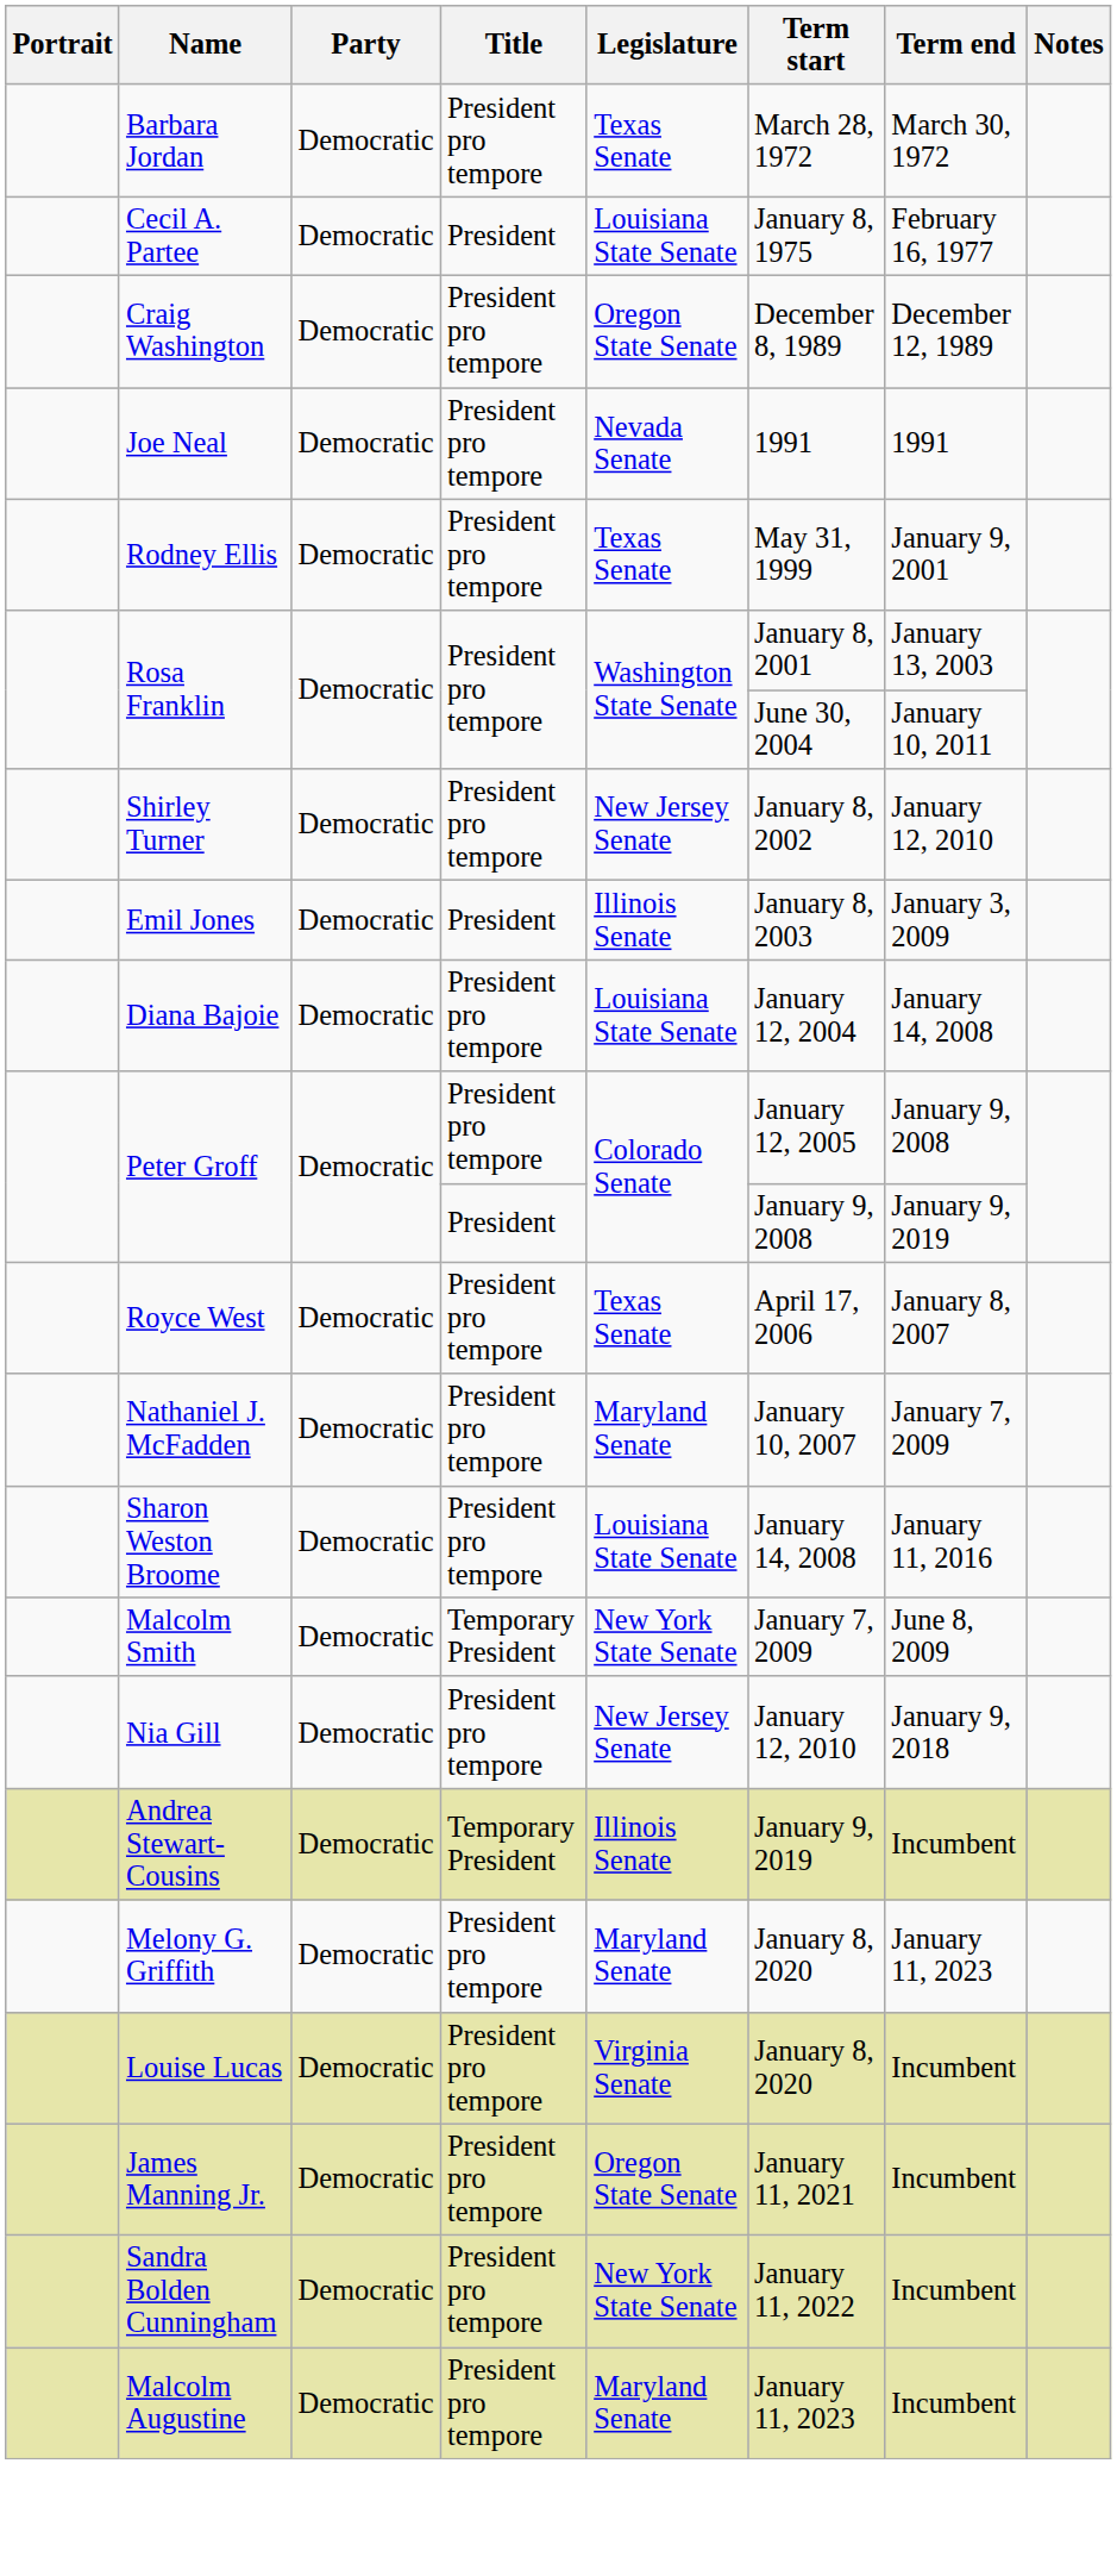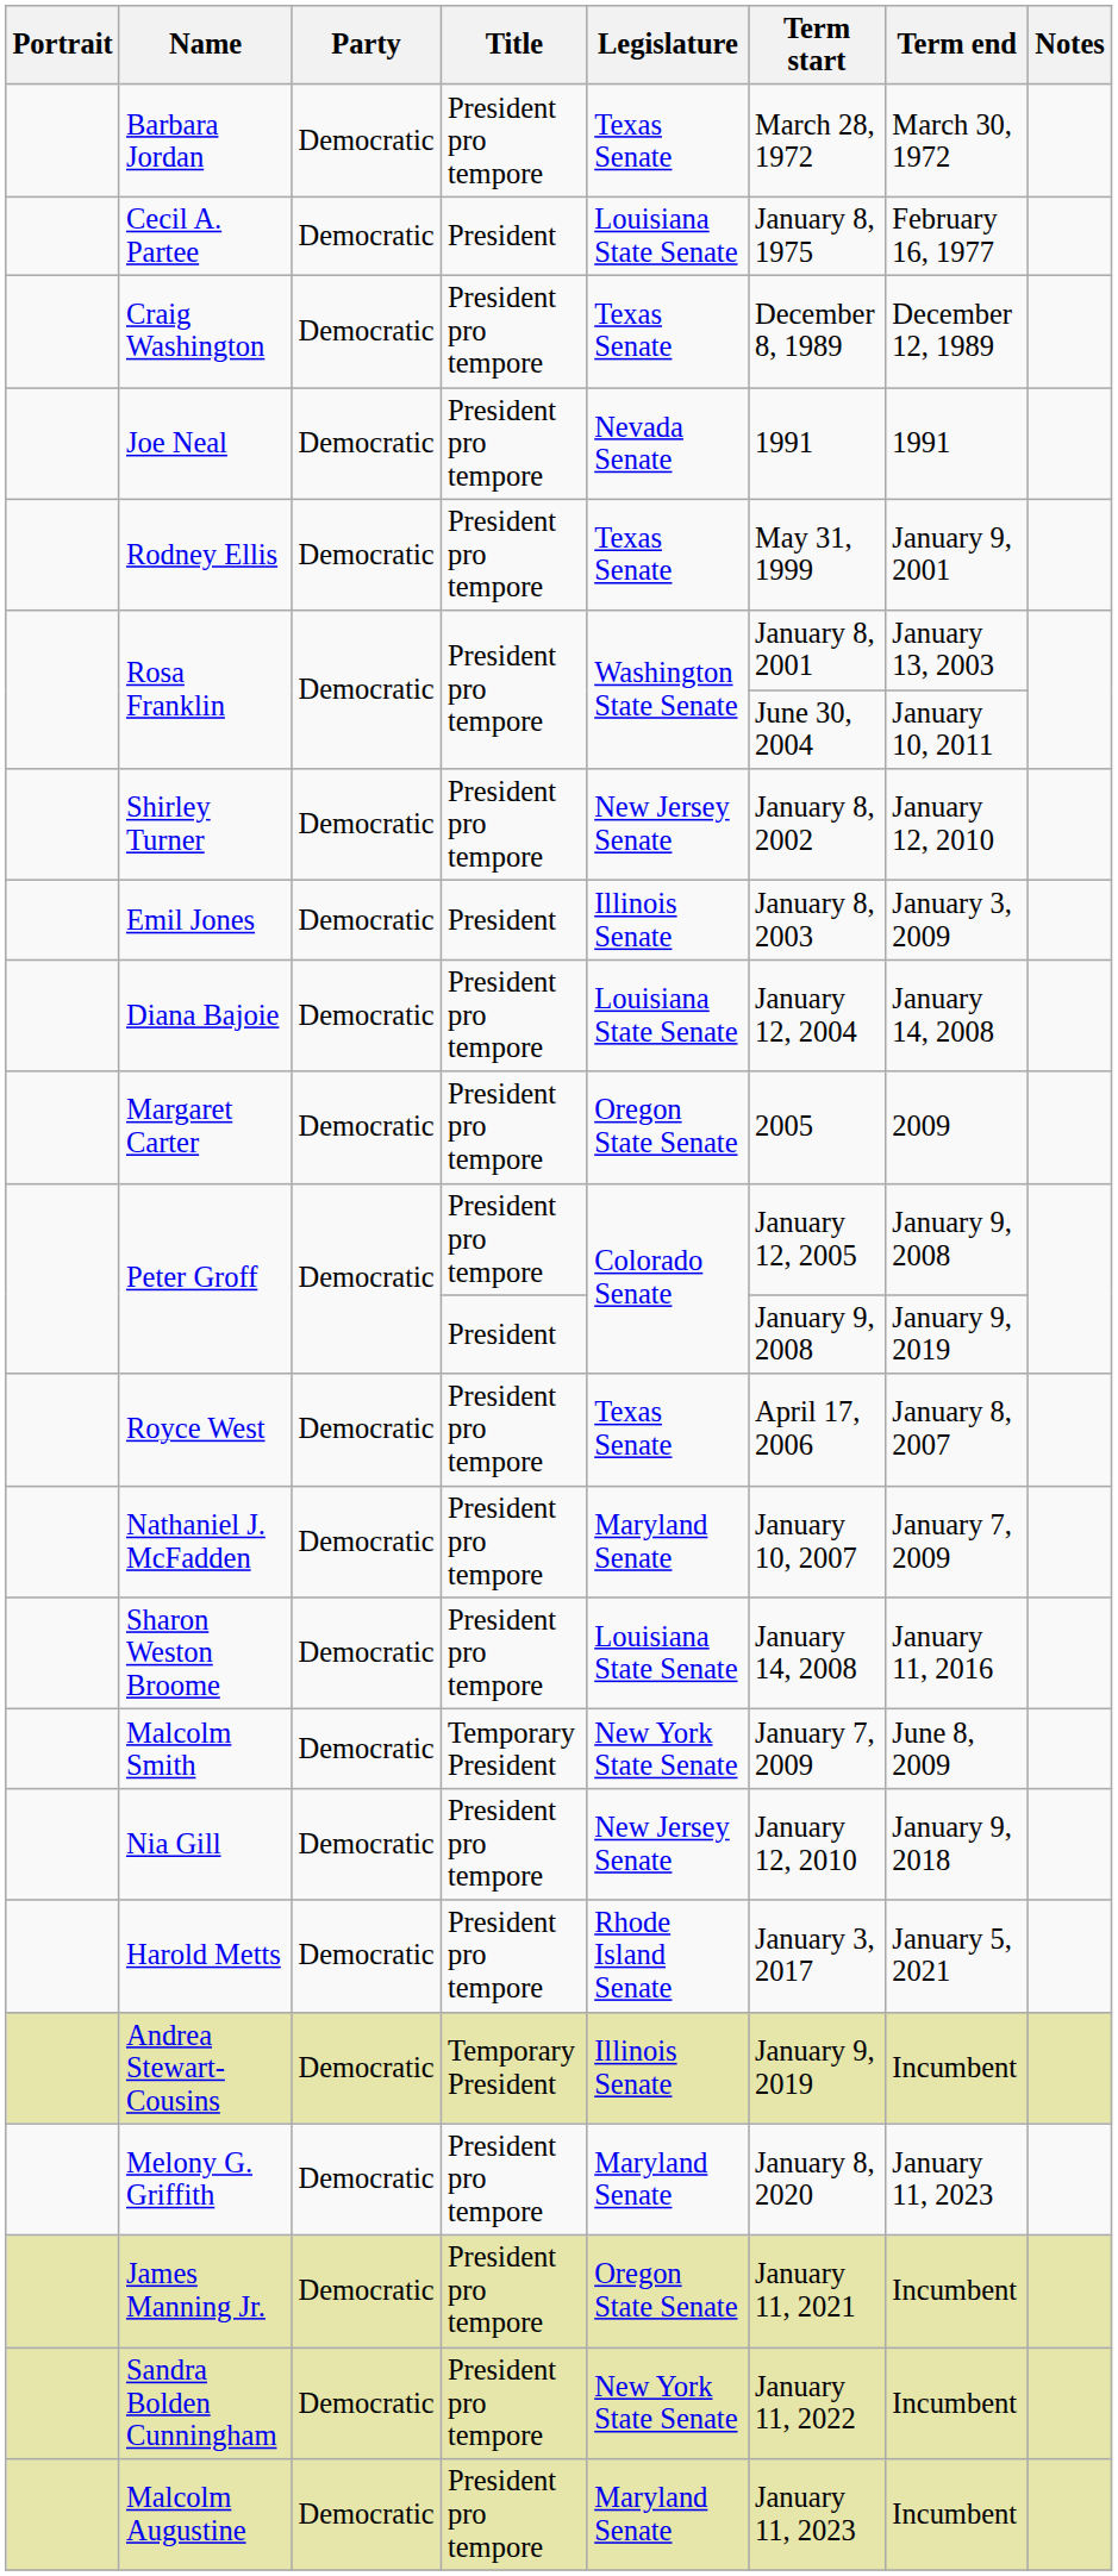Craig Washington | Legislature: Oregon State Senate -> Texas Senate
+ row: Margaret Carter | Democratic | President pro tempore | Oregon State Senate | 2005 | 2009
+ row: Harold Metts | Democratic | President pro tempore | Rhode Island Senate | January 3, 2017 | January 5, 2021
- row: Louise Lucas | Democratic | President pro tempore | Virginia Senate | January 8, 2020 | Incumbent
